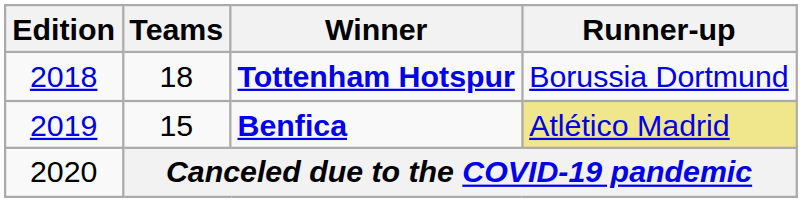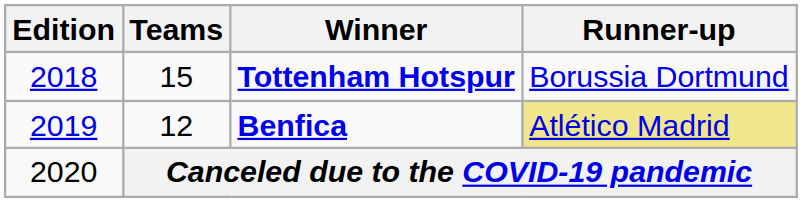Tottenham Hotspur | Teams: 18 -> 15
Benfica | Teams: 15 -> 12
